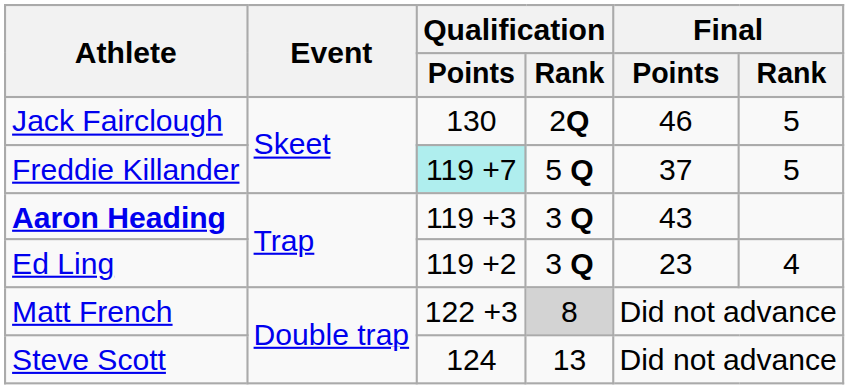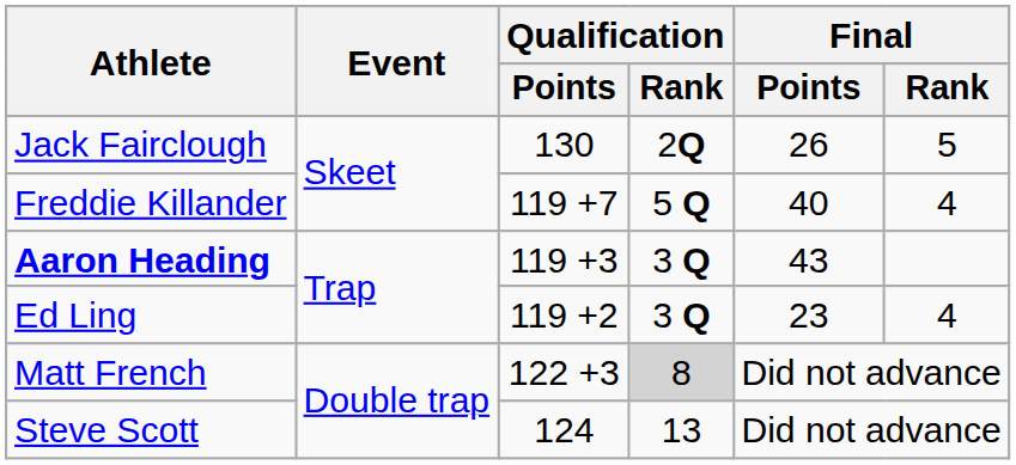Jack Fairclough | Final / Points: 46 -> 26
Freddie Killander | Qualification / Points: paleturquoise background -> no background
Freddie Killander | Final / Points: 37 -> 40
Freddie Killander | Final / Rank: 5 -> 4
